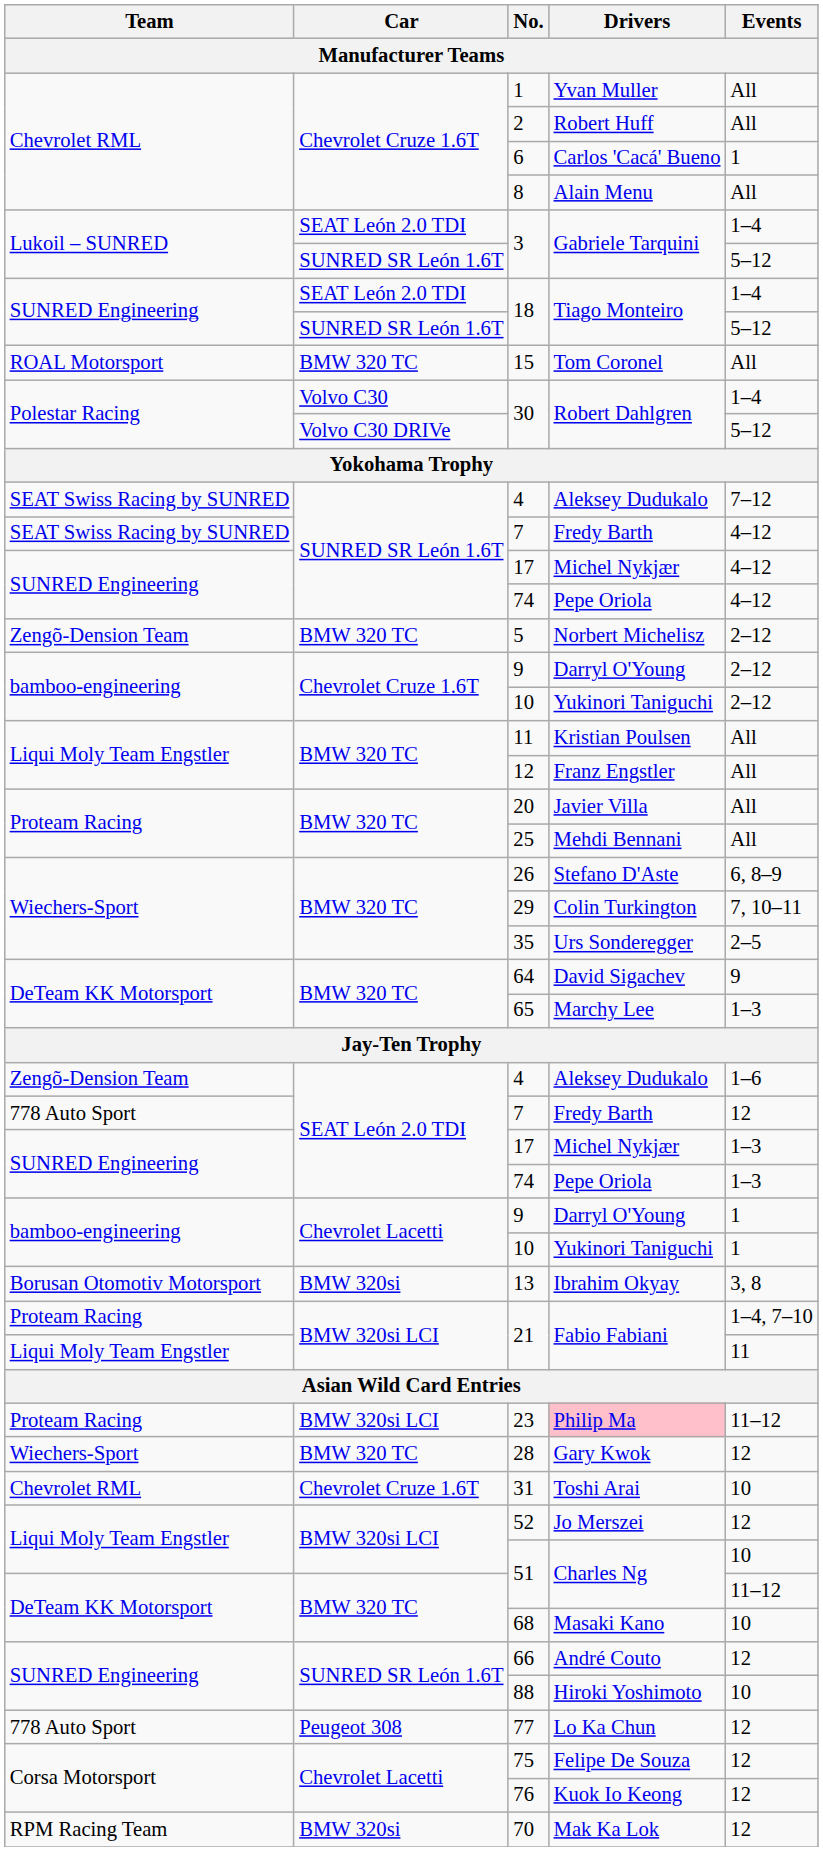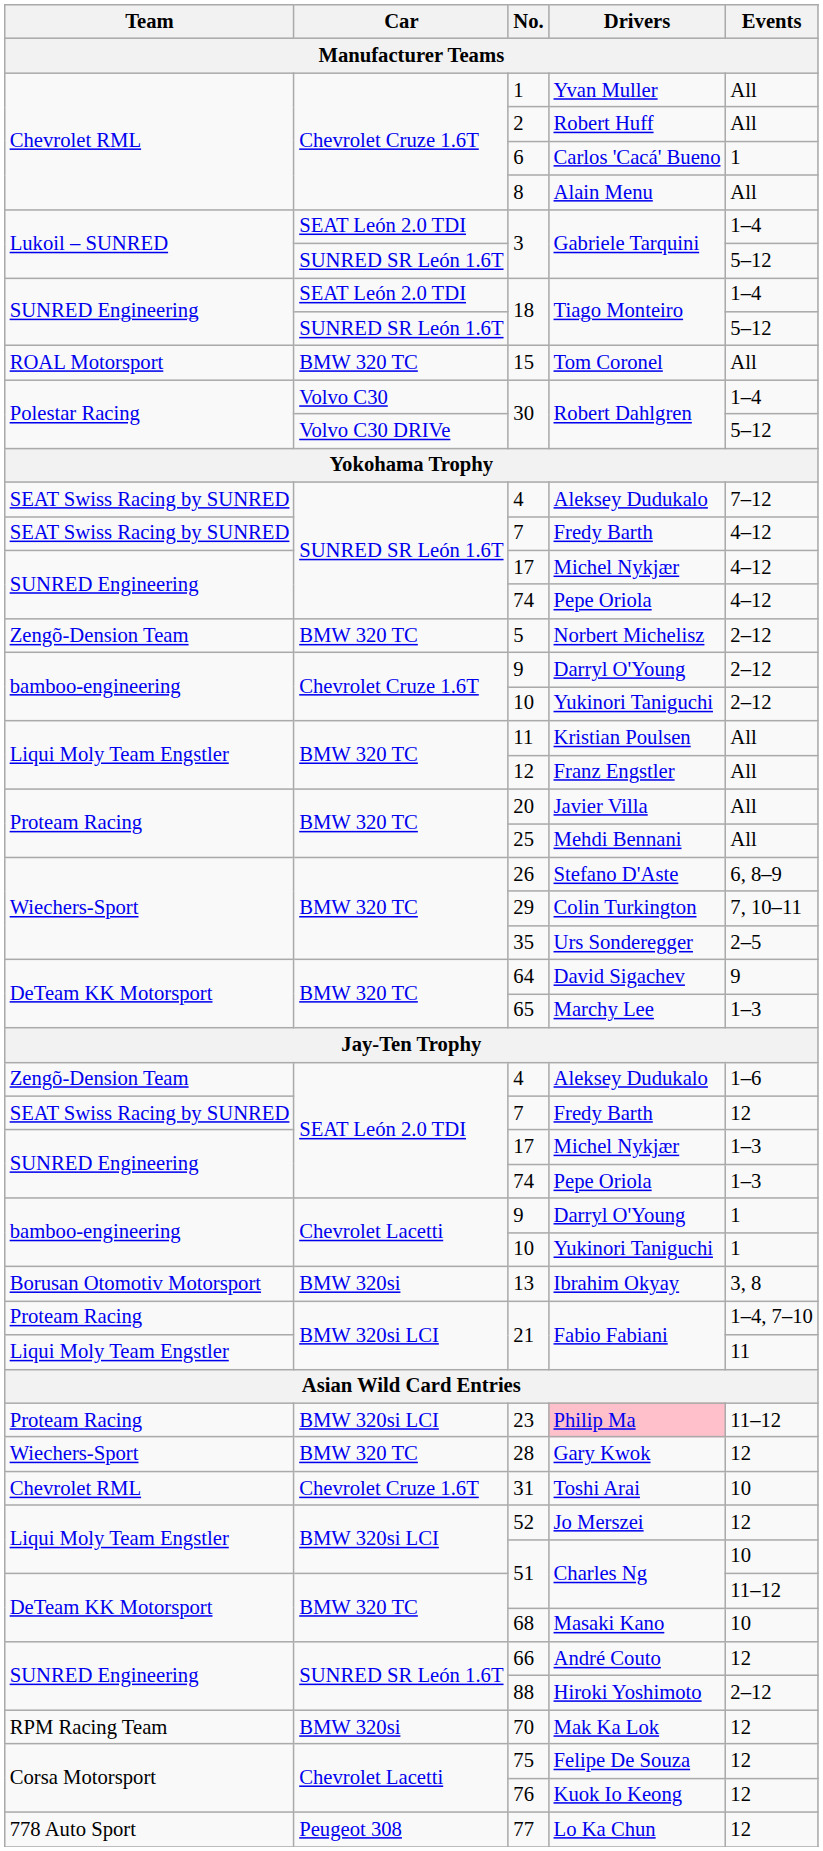SEAT León 2.0 TDI / 7 | Team: 778 Auto Sport -> SEAT Swiss Racing by SUNRED
88 | Events: 10 -> 2–12
rows swapped: 70 <-> 77
